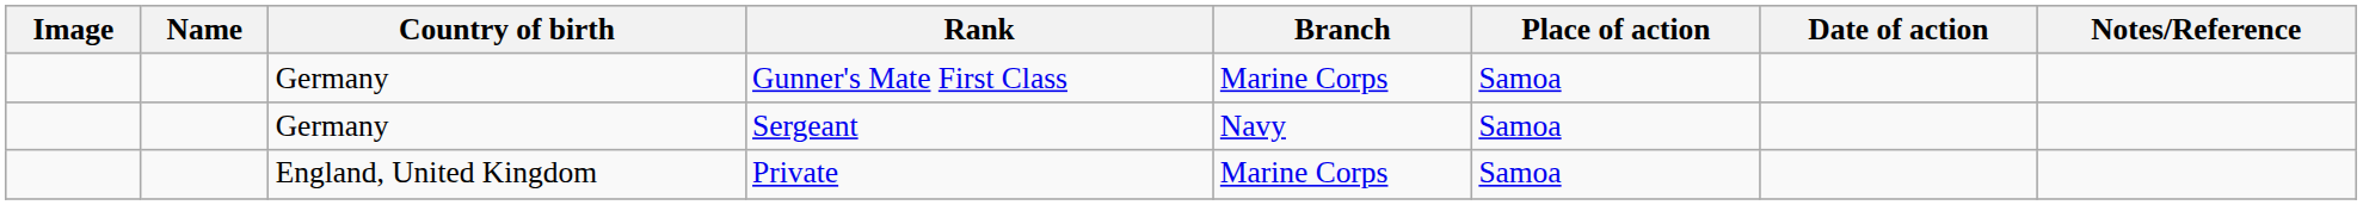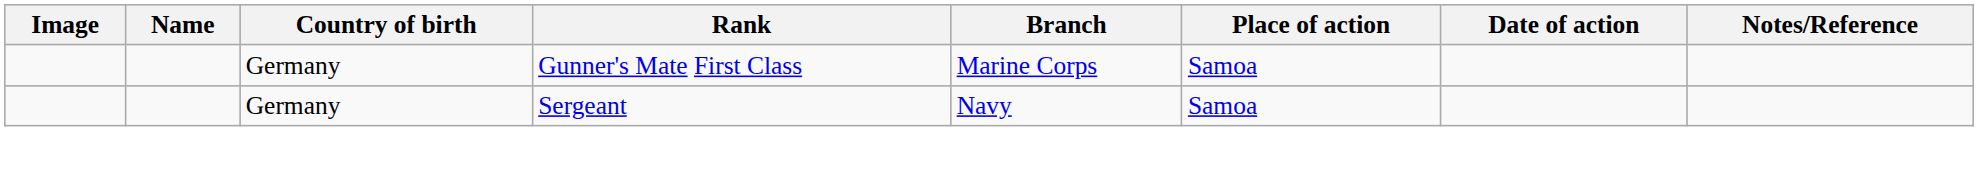- row: England, United Kingdom | Private | Marine Corps | Samoa
